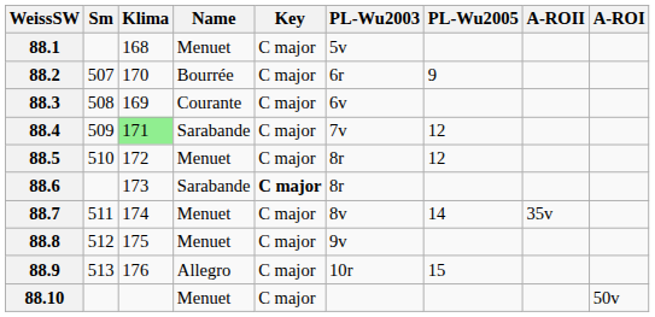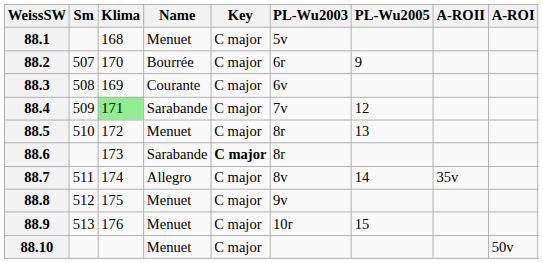88.5 | PL-Wu2005: 12 -> 13
88.7 | Name: Menuet -> Allegro
88.9 | Name: Allegro -> Menuet
